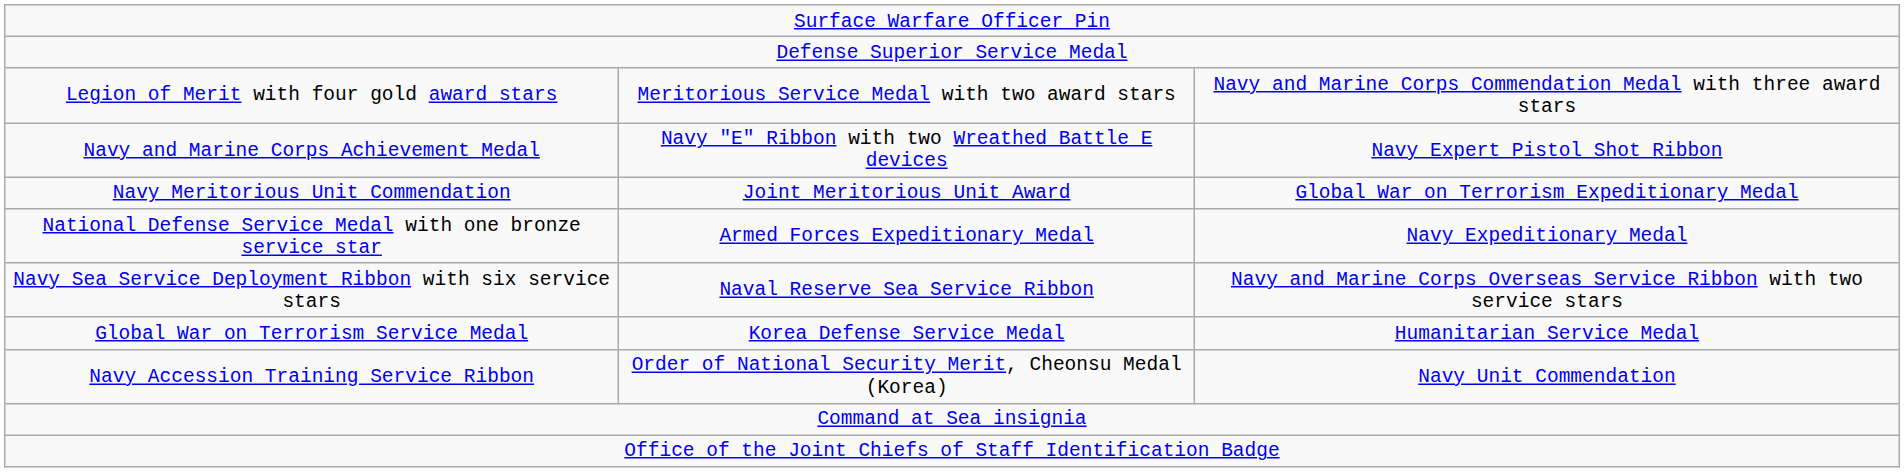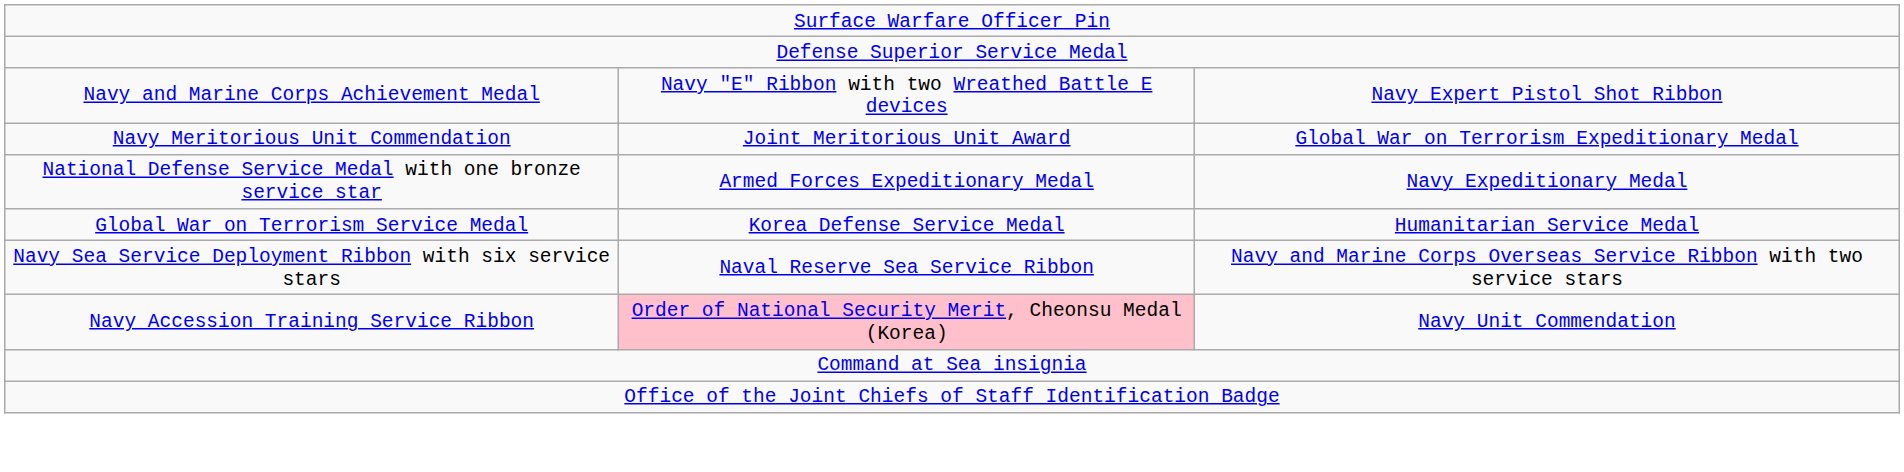- row: Legion of Merit with four gold award stars | Meritorious Service Medal with two award stars | Navy and Marine Corps Commendation Medal with three award stars
rows swapped: Global War on Terrorism Service Medal <-> Navy Sea Service Deployment Ribbon with six service stars
Navy Accession Training Service Ribbon | column 2: no background -> pink background
